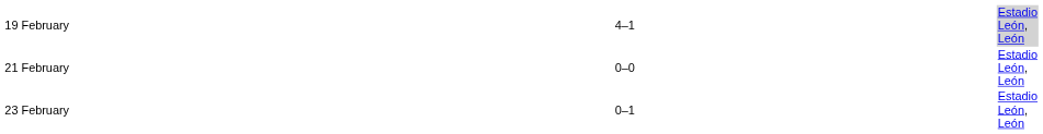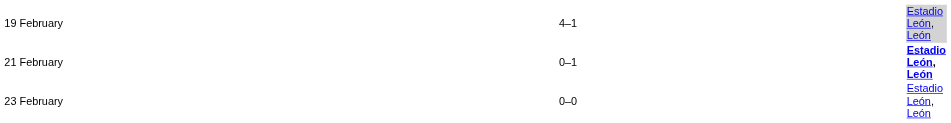21 February | column 3: 0–0 -> 0–1
21 February | column 5: normal -> bold
23 February | column 3: 0–1 -> 0–0
